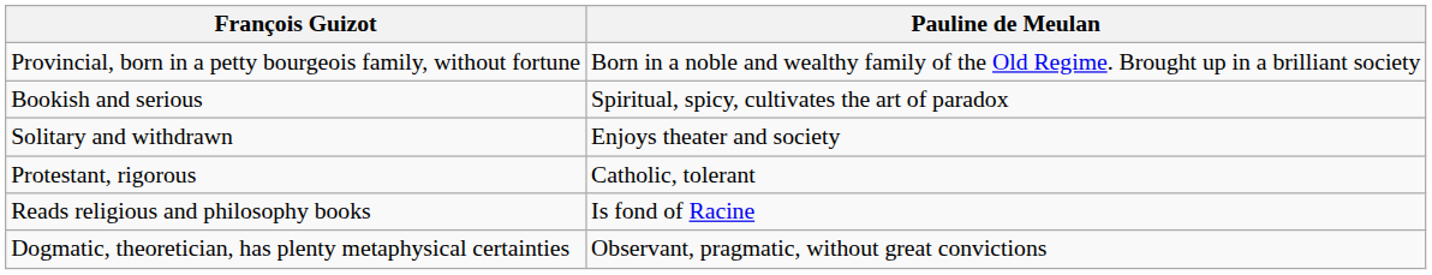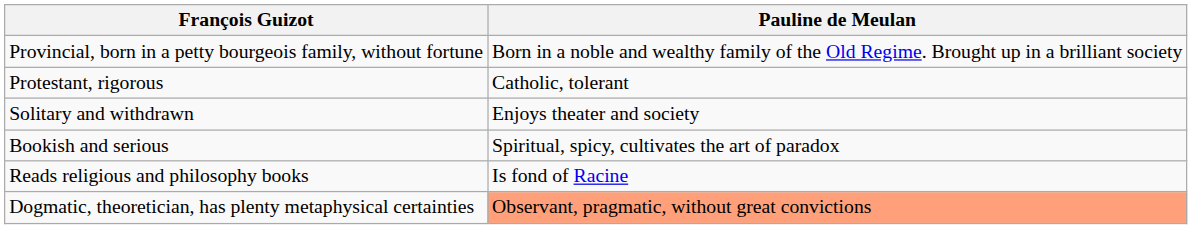rows swapped: Protestant, rigorous <-> Bookish and serious
Dogmatic, theoretician, has plenty metaphysical certainties | Pauline de Meulan: no background -> lightsalmon background
